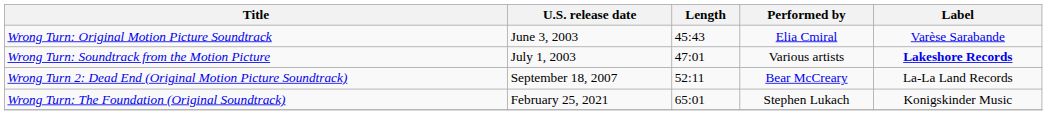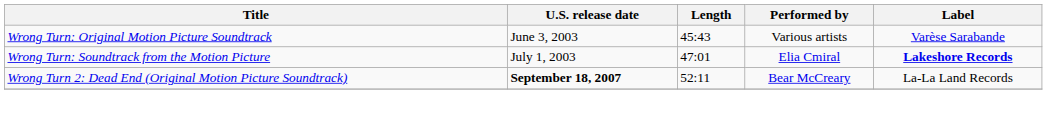Wrong Turn: Original Motion Picture Soundtrack | Performed by: Elia Cmiral -> Various artists
Wrong Turn: Soundtrack from the Motion Picture | Performed by: Various artists -> Elia Cmiral
Wrong Turn 2: Dead End (Original Motion Picture Soundtrack) | U.S. release date: normal -> bold
- row: Wrong Turn: The Foundation (Original Soundtrack) | February 25, 2021 | 65:01 | Stephen Lukach | Konigskinder Music
